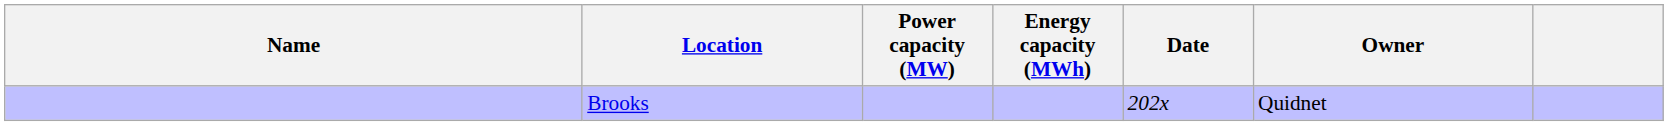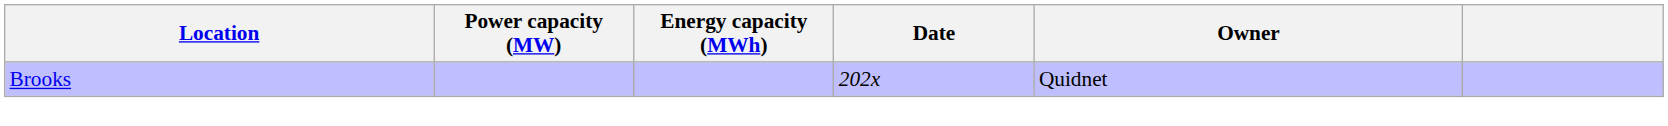- column: Name
